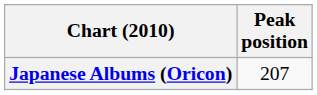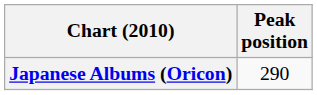Japanese Albums (Oricon) | Peak position: 207 -> 290
